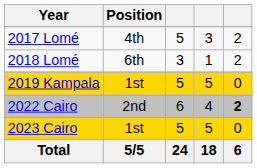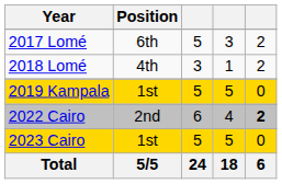2017 Lomé | Position: 4th -> 6th
2018 Lomé | Position: 6th -> 4th
